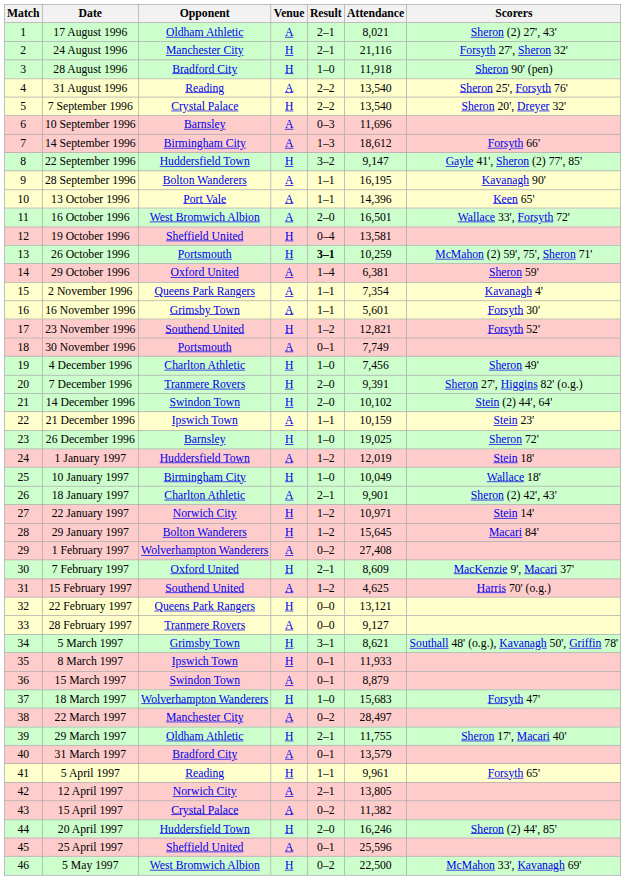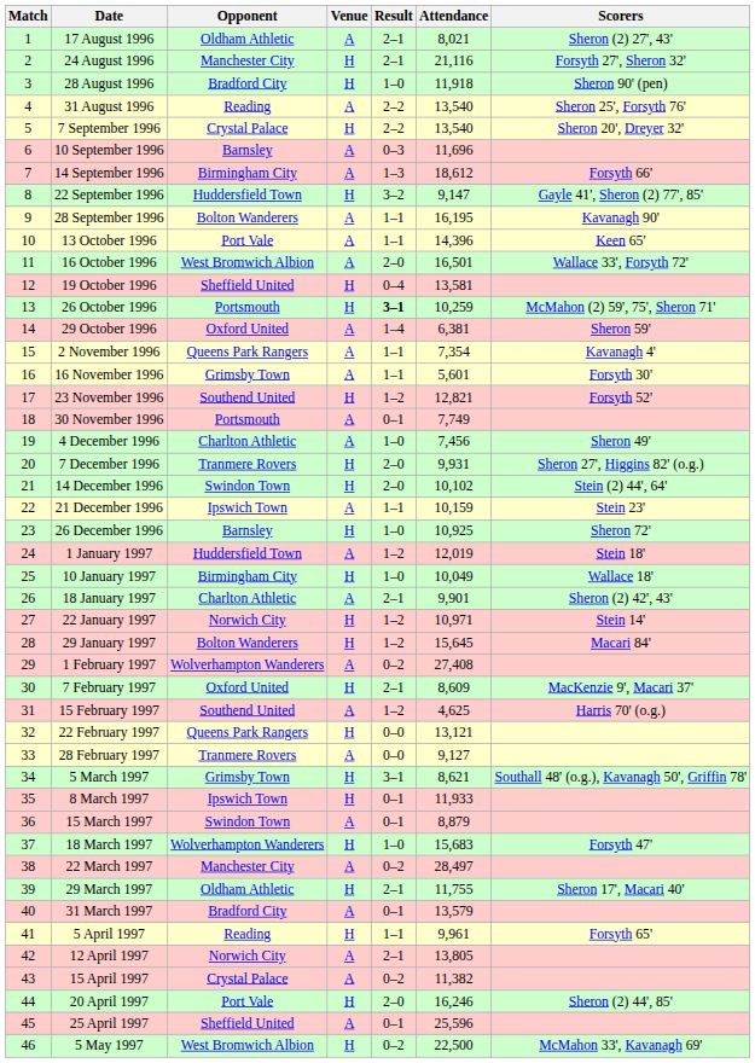4 December 1996 | Venue: H -> A
7 December 1996 | Attendance: 9,391 -> 9,931
26 December 1996 | Attendance: 19,025 -> 10,925
20 April 1997 | Opponent: Huddersfield Town -> Port Vale
